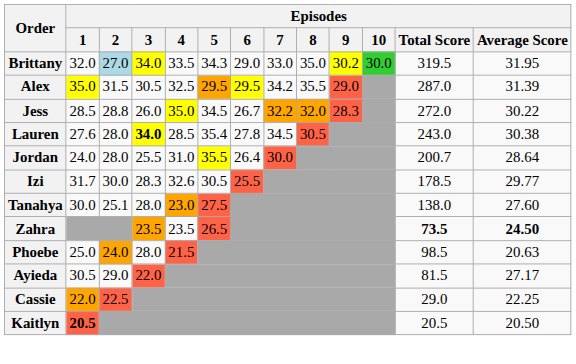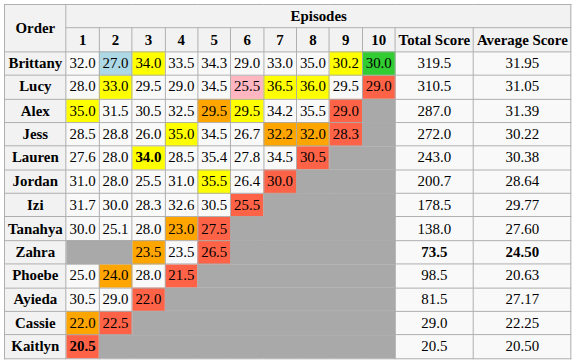+ row: Lucy | 28.0 | 33.0 | 29.5 | 29.0 | 34.5 | 25.5 | 36.5 | 36.0 | 29.5 | 29.0 | 310.5 | 31.05
Jordan | Episodes / 1: 24.0 -> 31.0
